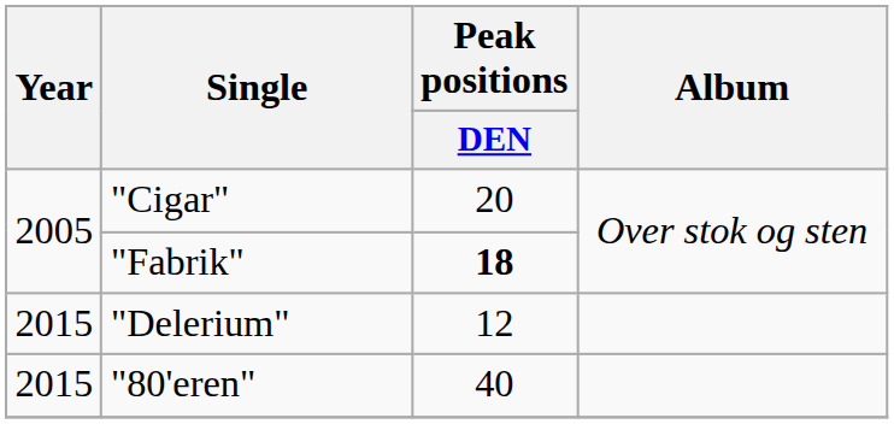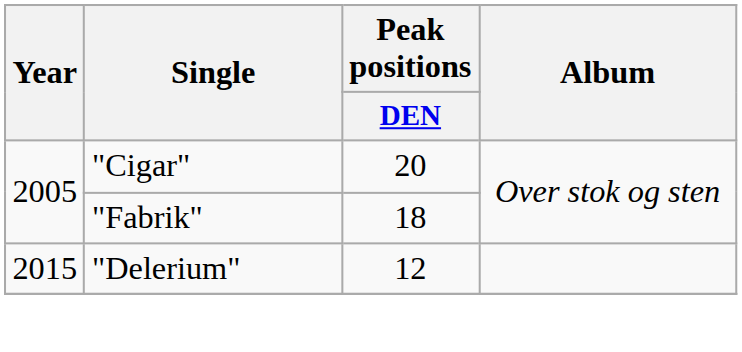"Fabrik" | Peak positions / DEN: bold -> normal
- row: 2015 | "80'eren" | 40
